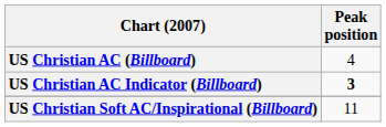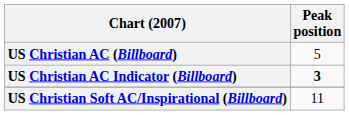US Christian AC (Billboard) | Peak position: 4 -> 5
